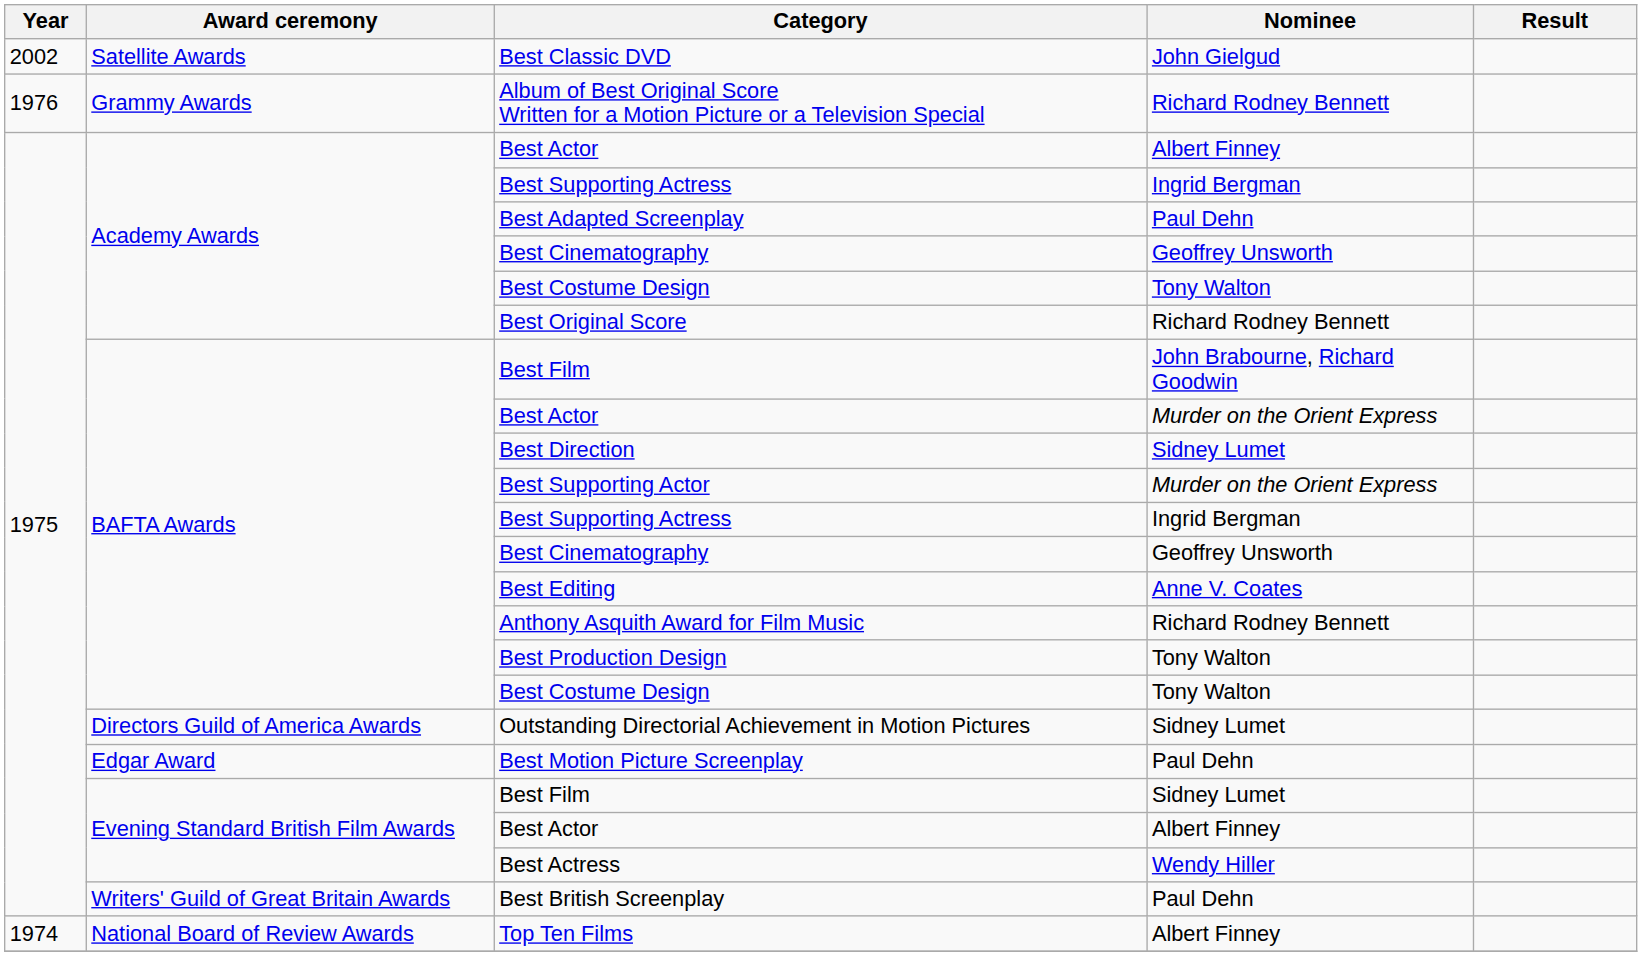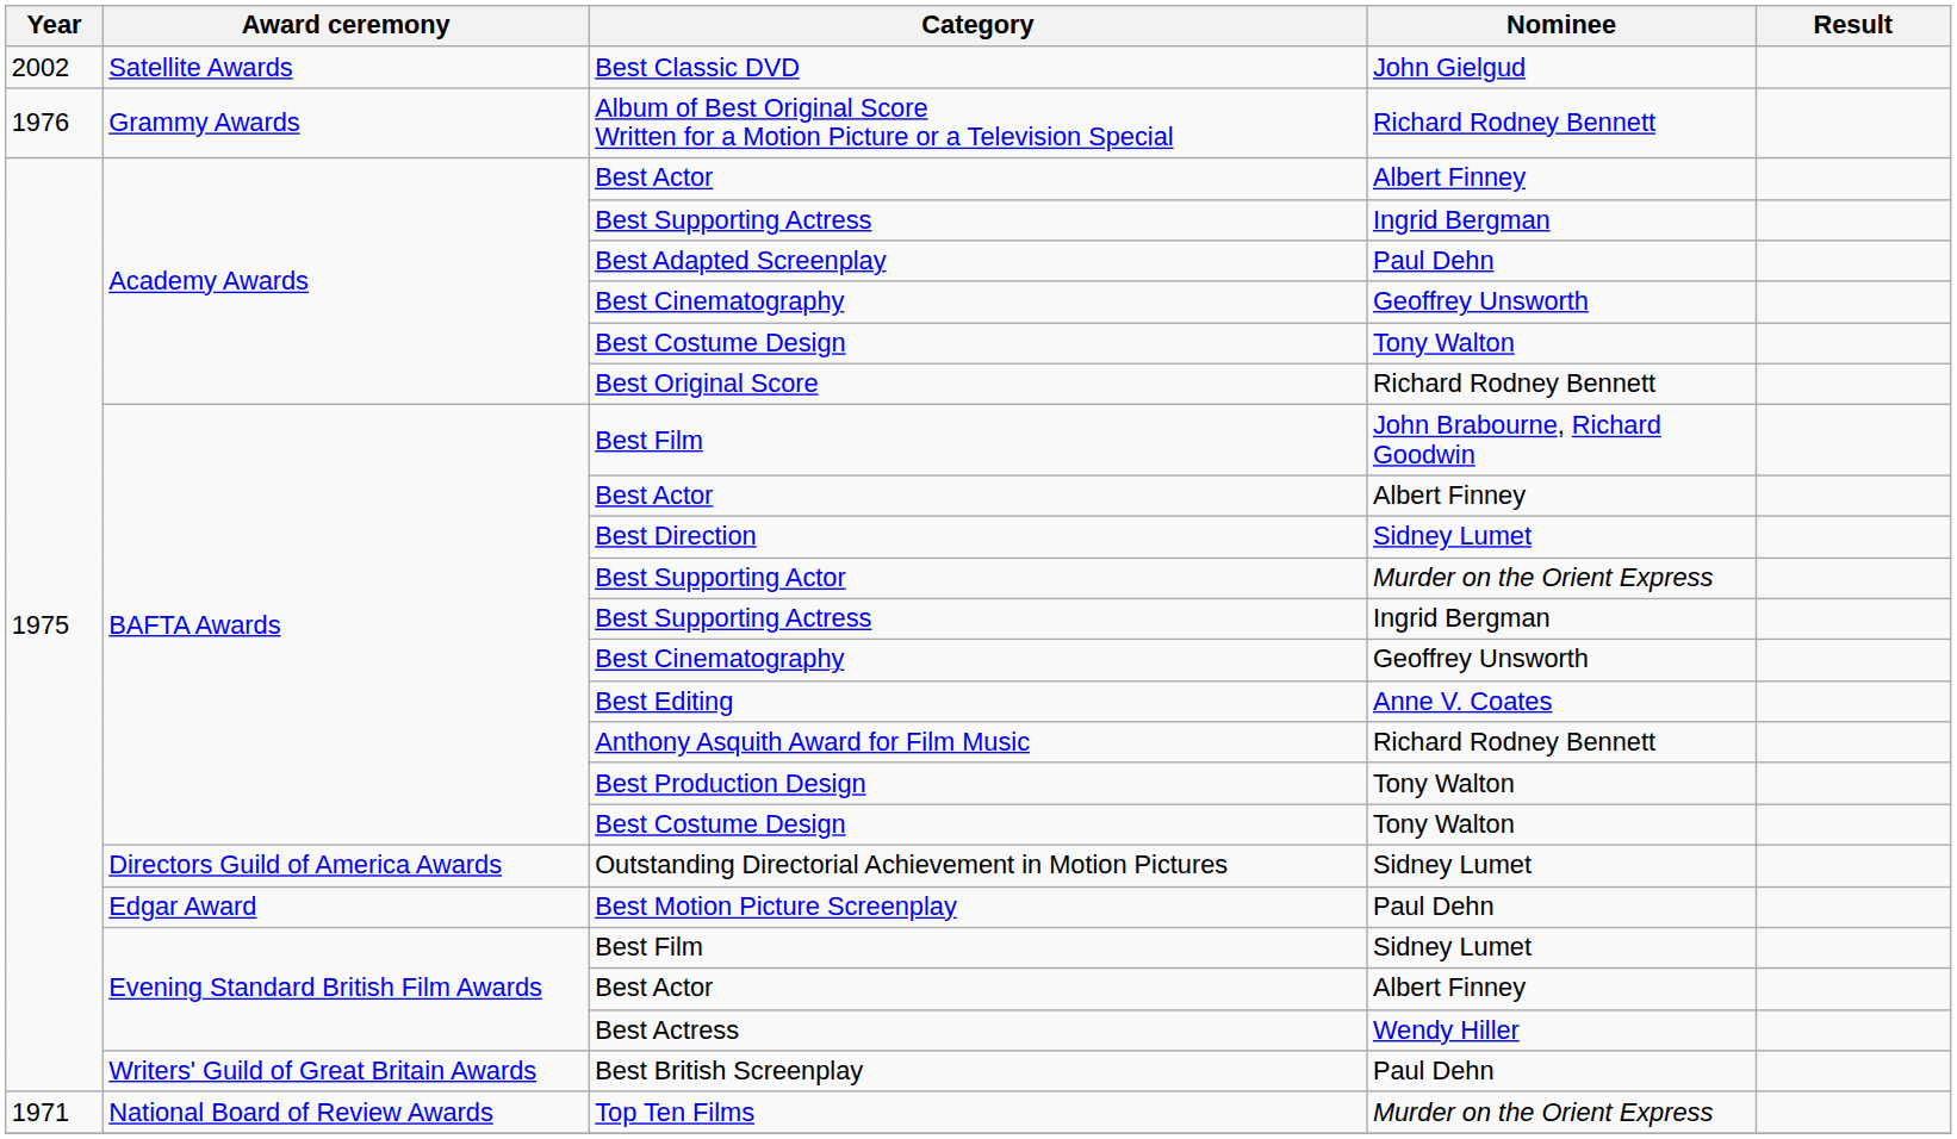BAFTA Awards / Best Actor | Nominee: Murder on the Orient Express -> Albert Finney
Top Ten Films | Year: 1974 -> 1971
Top Ten Films | Nominee: Albert Finney -> Murder on the Orient Express
